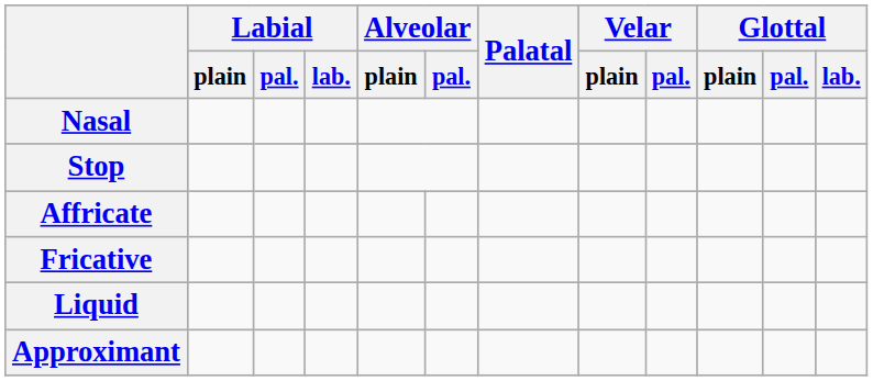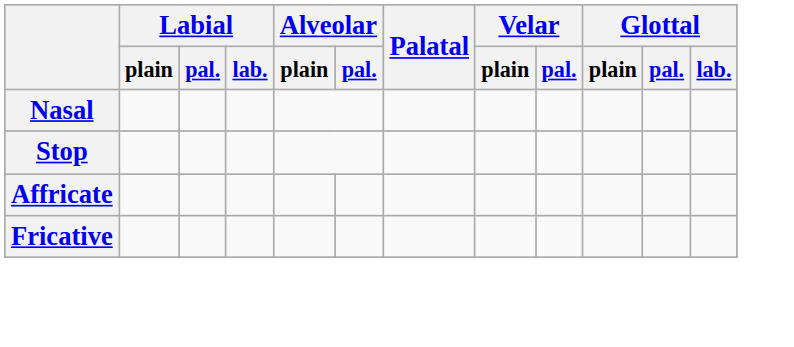- row: Liquid
- row: Approximant
